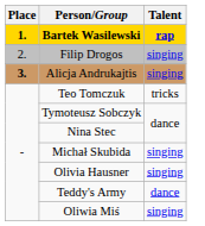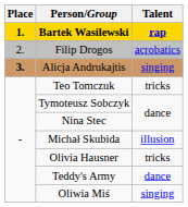Filip Drogos | Talent: singing -> acrobatics
Michał Skubida | Talent: singing -> illusion
Olivia Hausner | Talent: singing -> tricks
